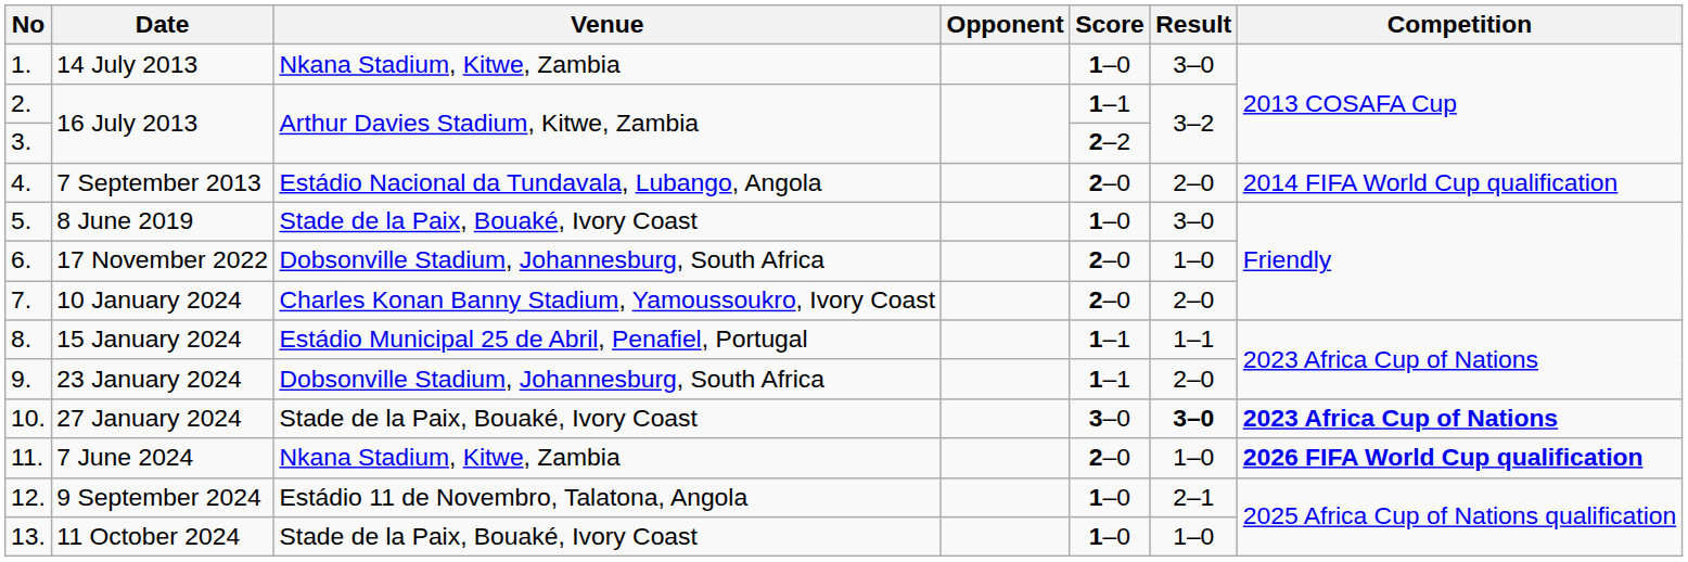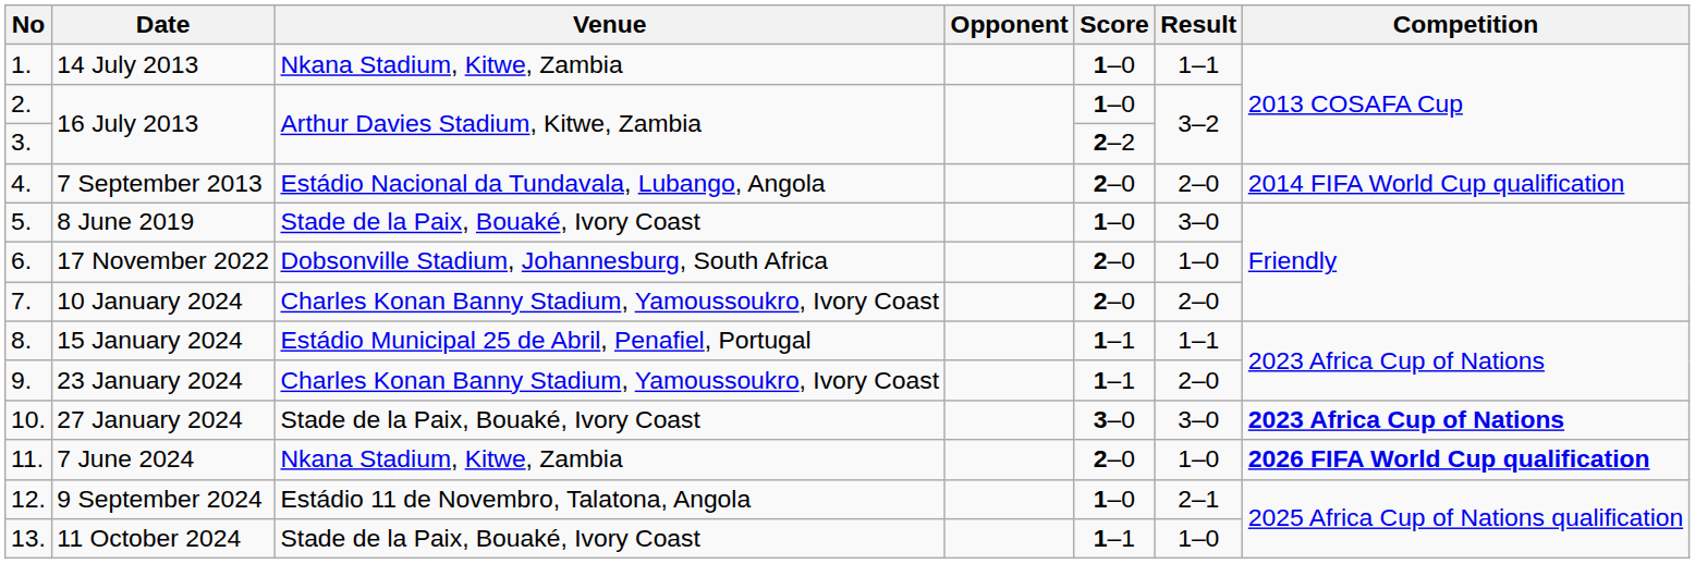14 July 2013 | Result: 3–0 -> 1–1
2. / 16 July 2013 | Score: 1–1 -> 1–0
23 January 2024 | Venue: Dobsonville Stadium, Johannesburg, South Africa -> Charles Konan Banny Stadium, Yamoussoukro, Ivory Coast
27 January 2024 | Result: bold -> normal
11 October 2024 | Score: 1–0 -> 1–1
